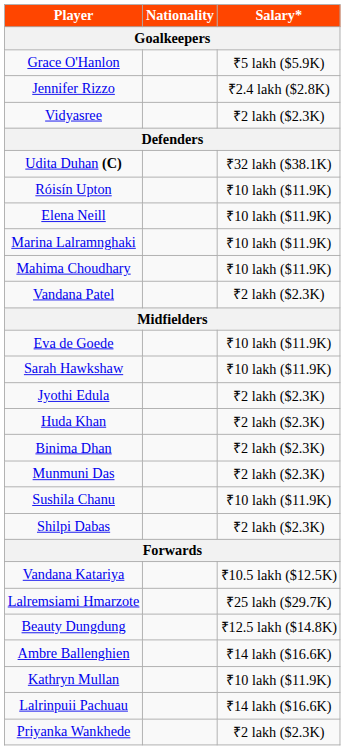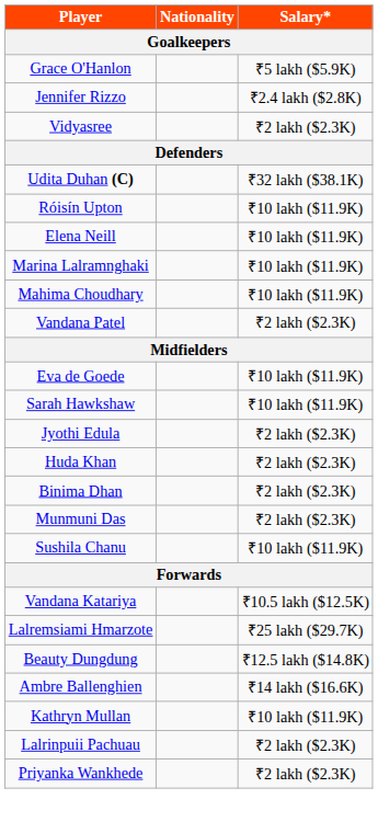- row: Shilpi Dabas | ₹2 lakh ($2.3K)
Lalrinpuii Pachuau | Salary*: ₹14 lakh ($16.6K) -> ₹2 lakh ($2.3K)
